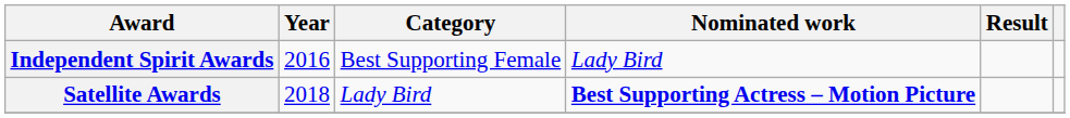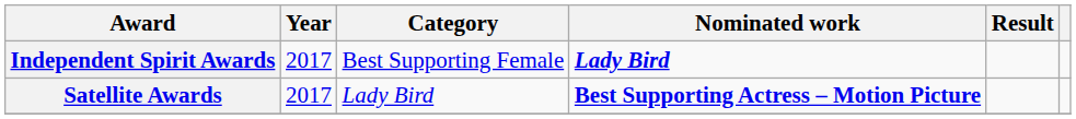Independent Spirit Awards | Year: 2016 -> 2017
Independent Spirit Awards | Nominated work: normal -> bold
Satellite Awards | Year: 2018 -> 2017
